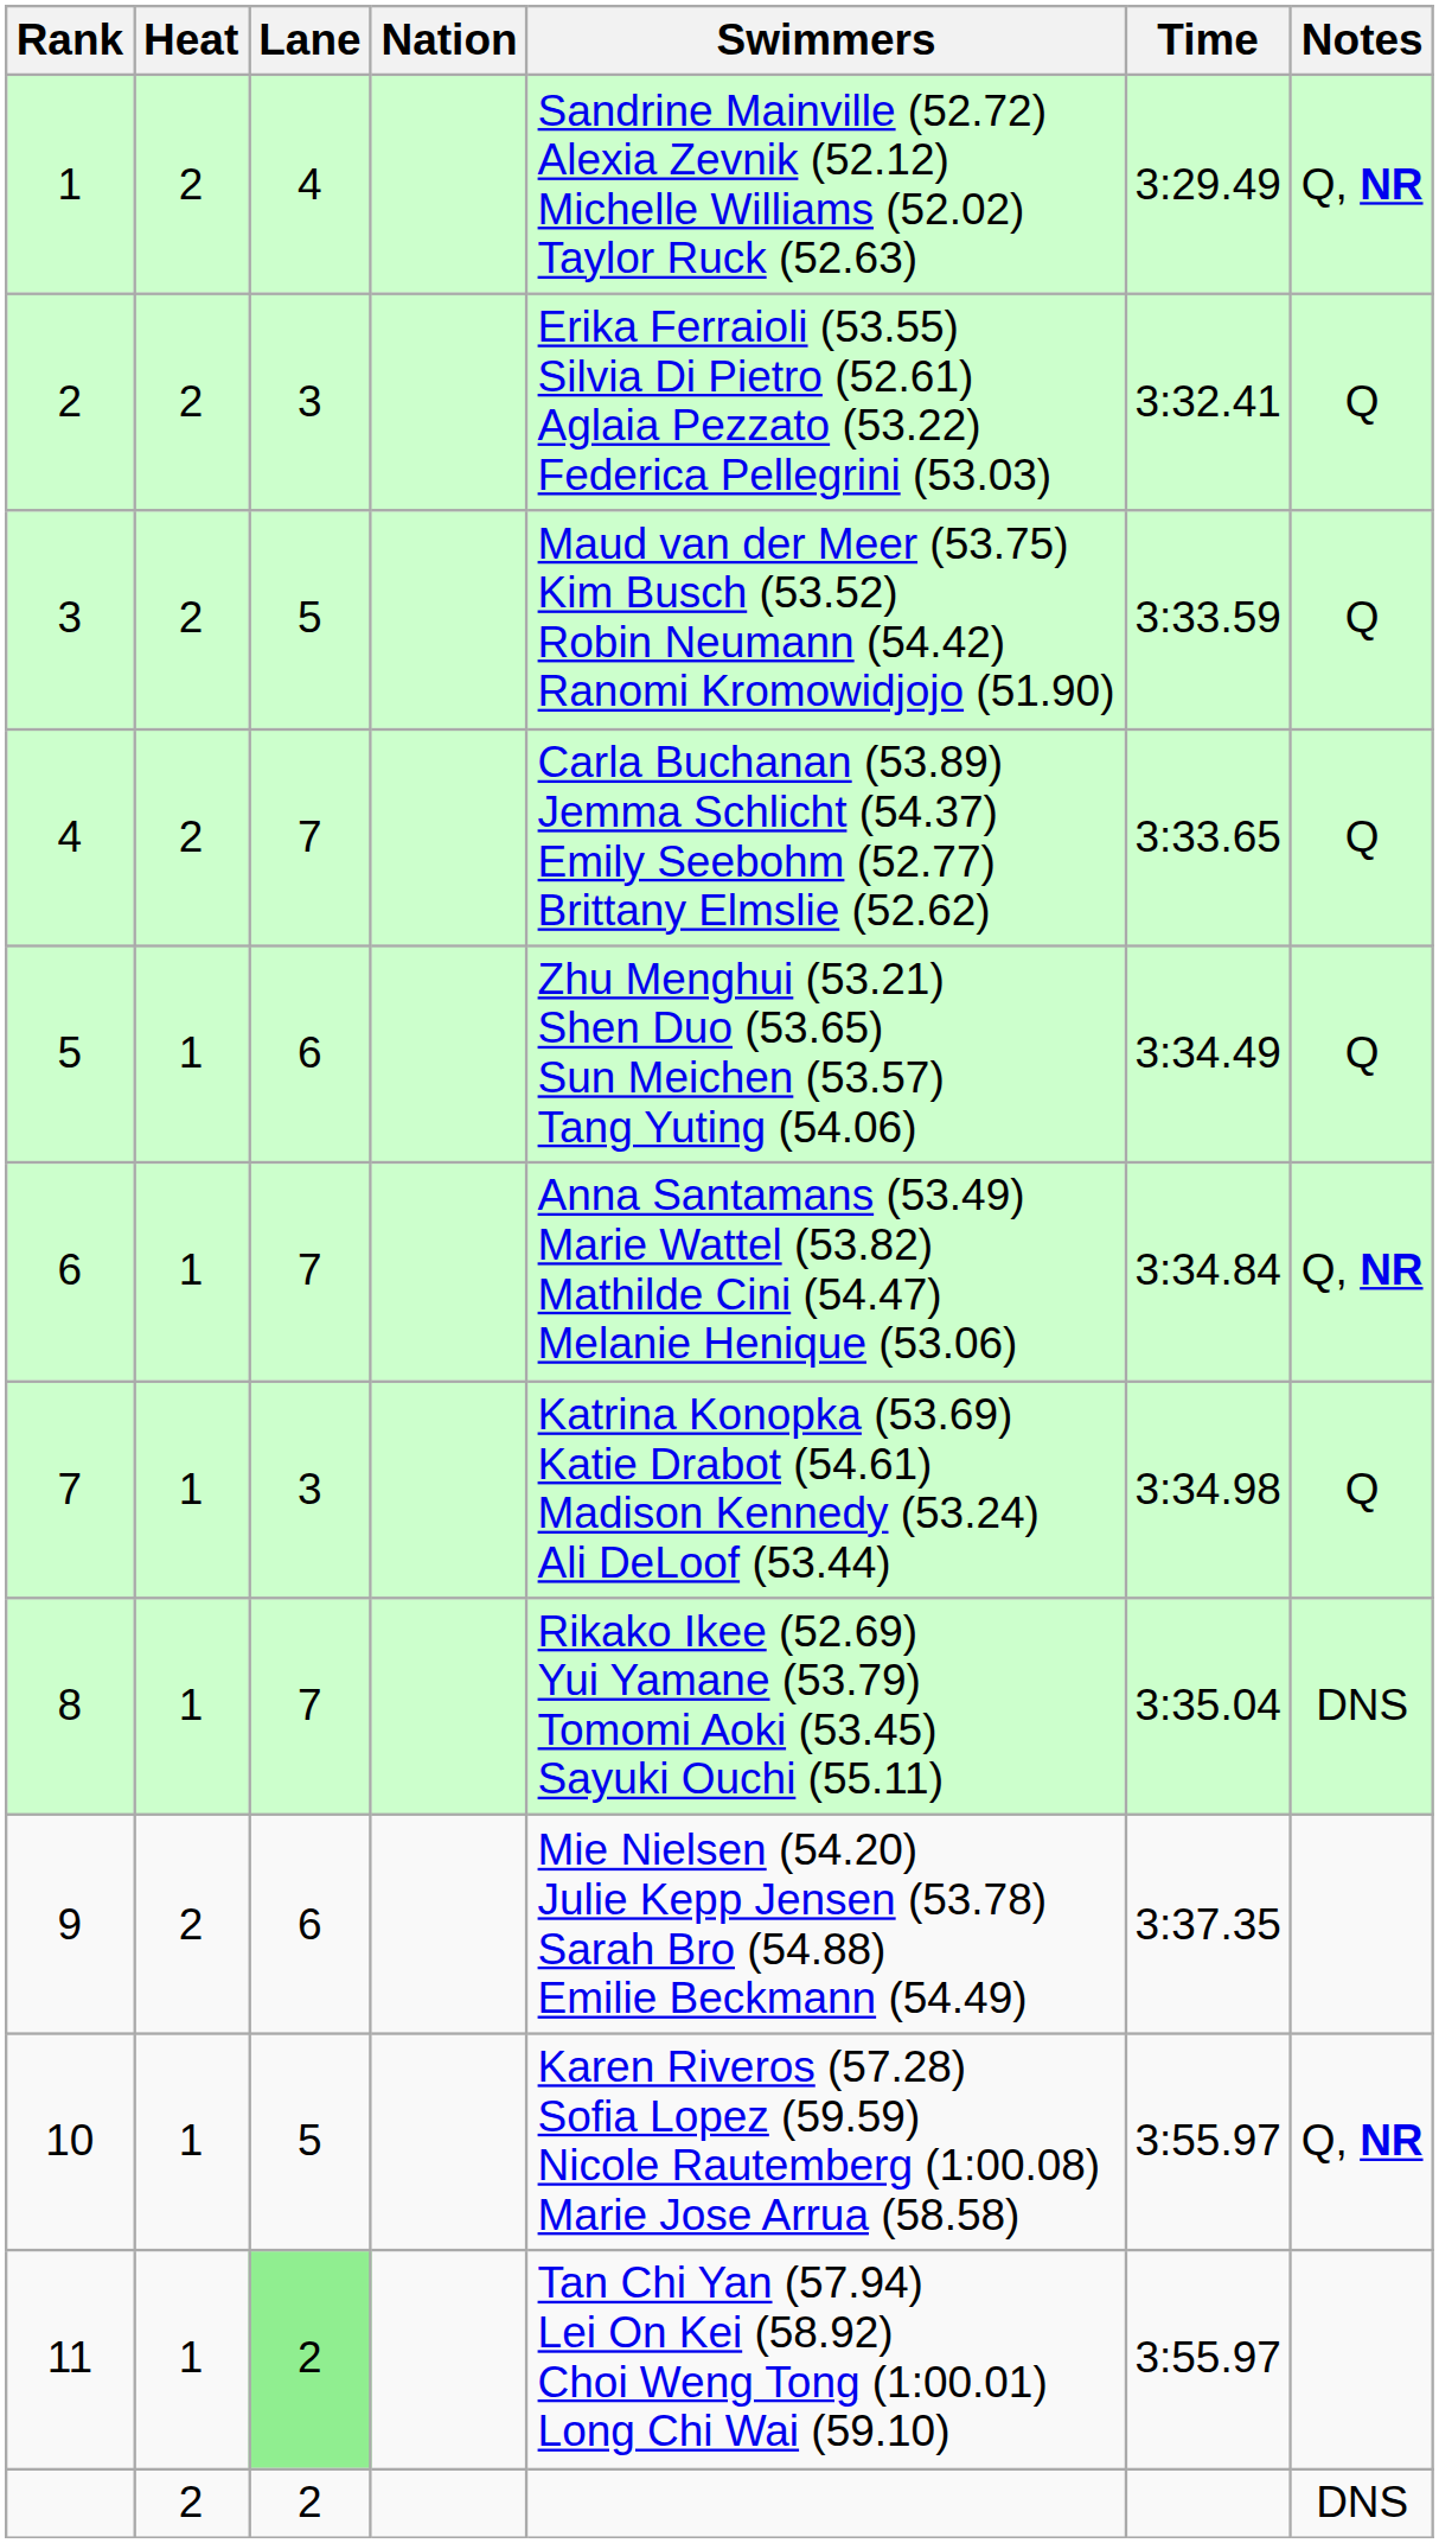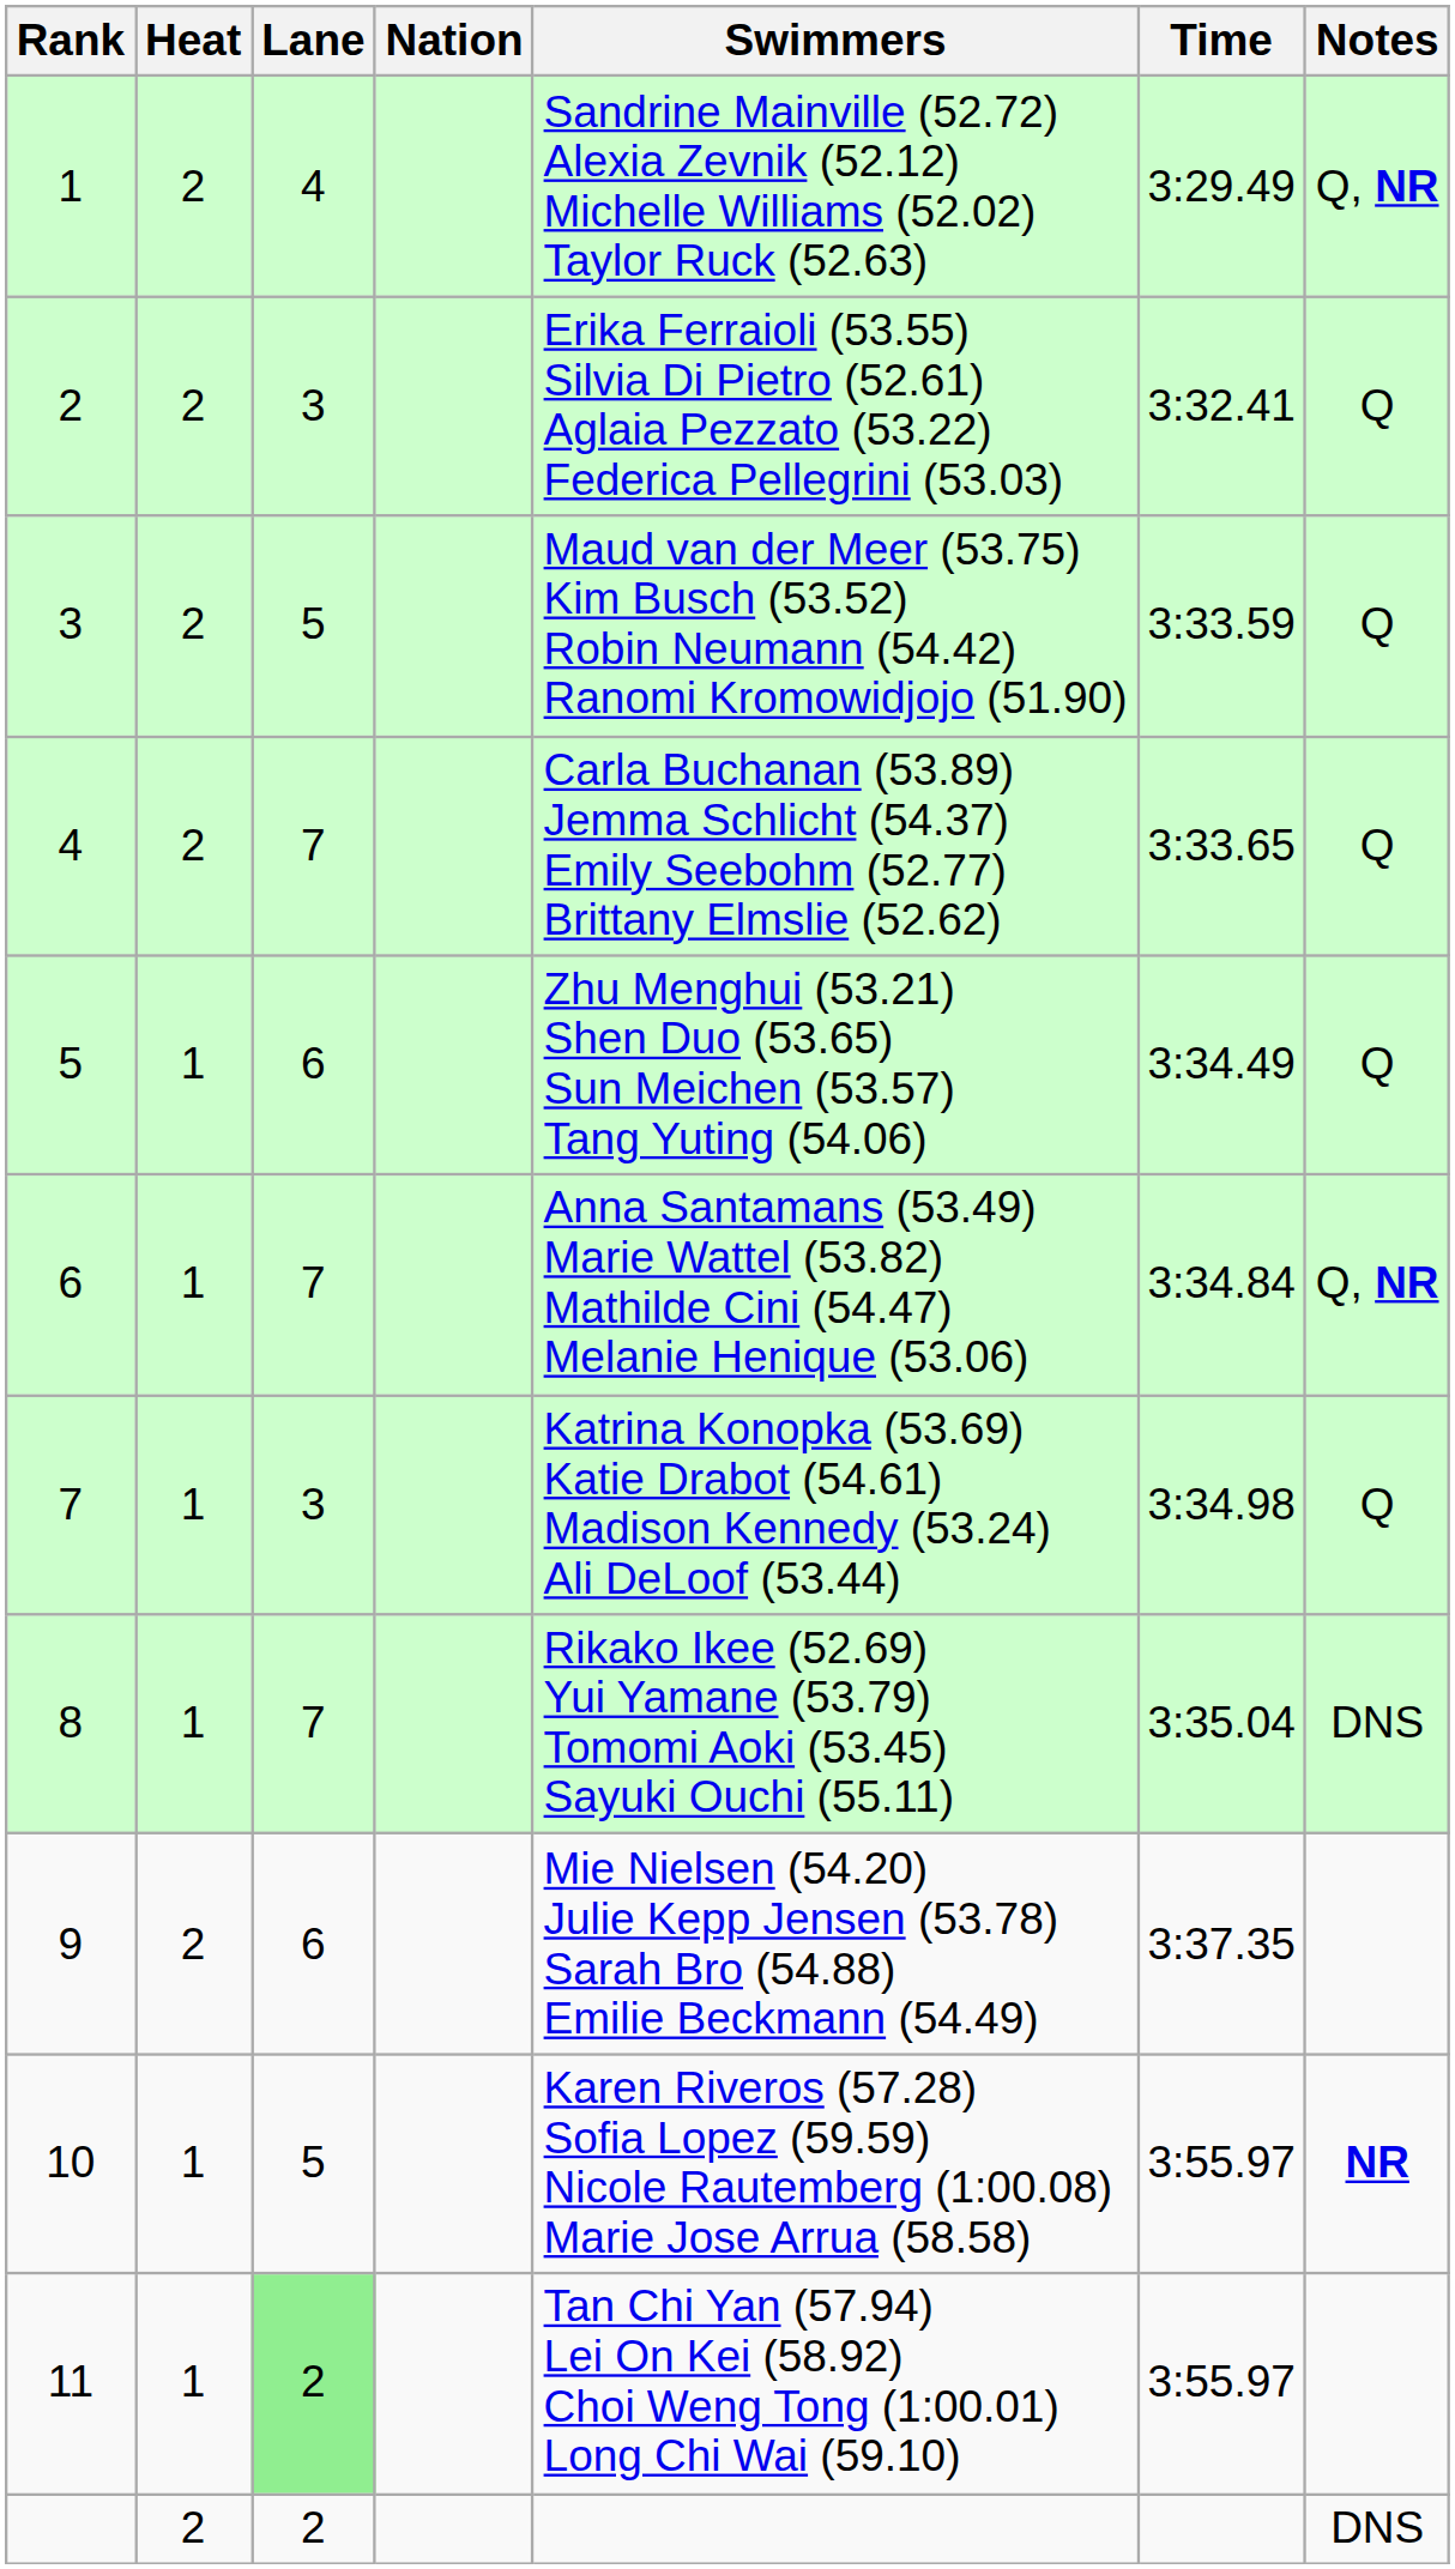10 | Notes: Q, NR -> NR
